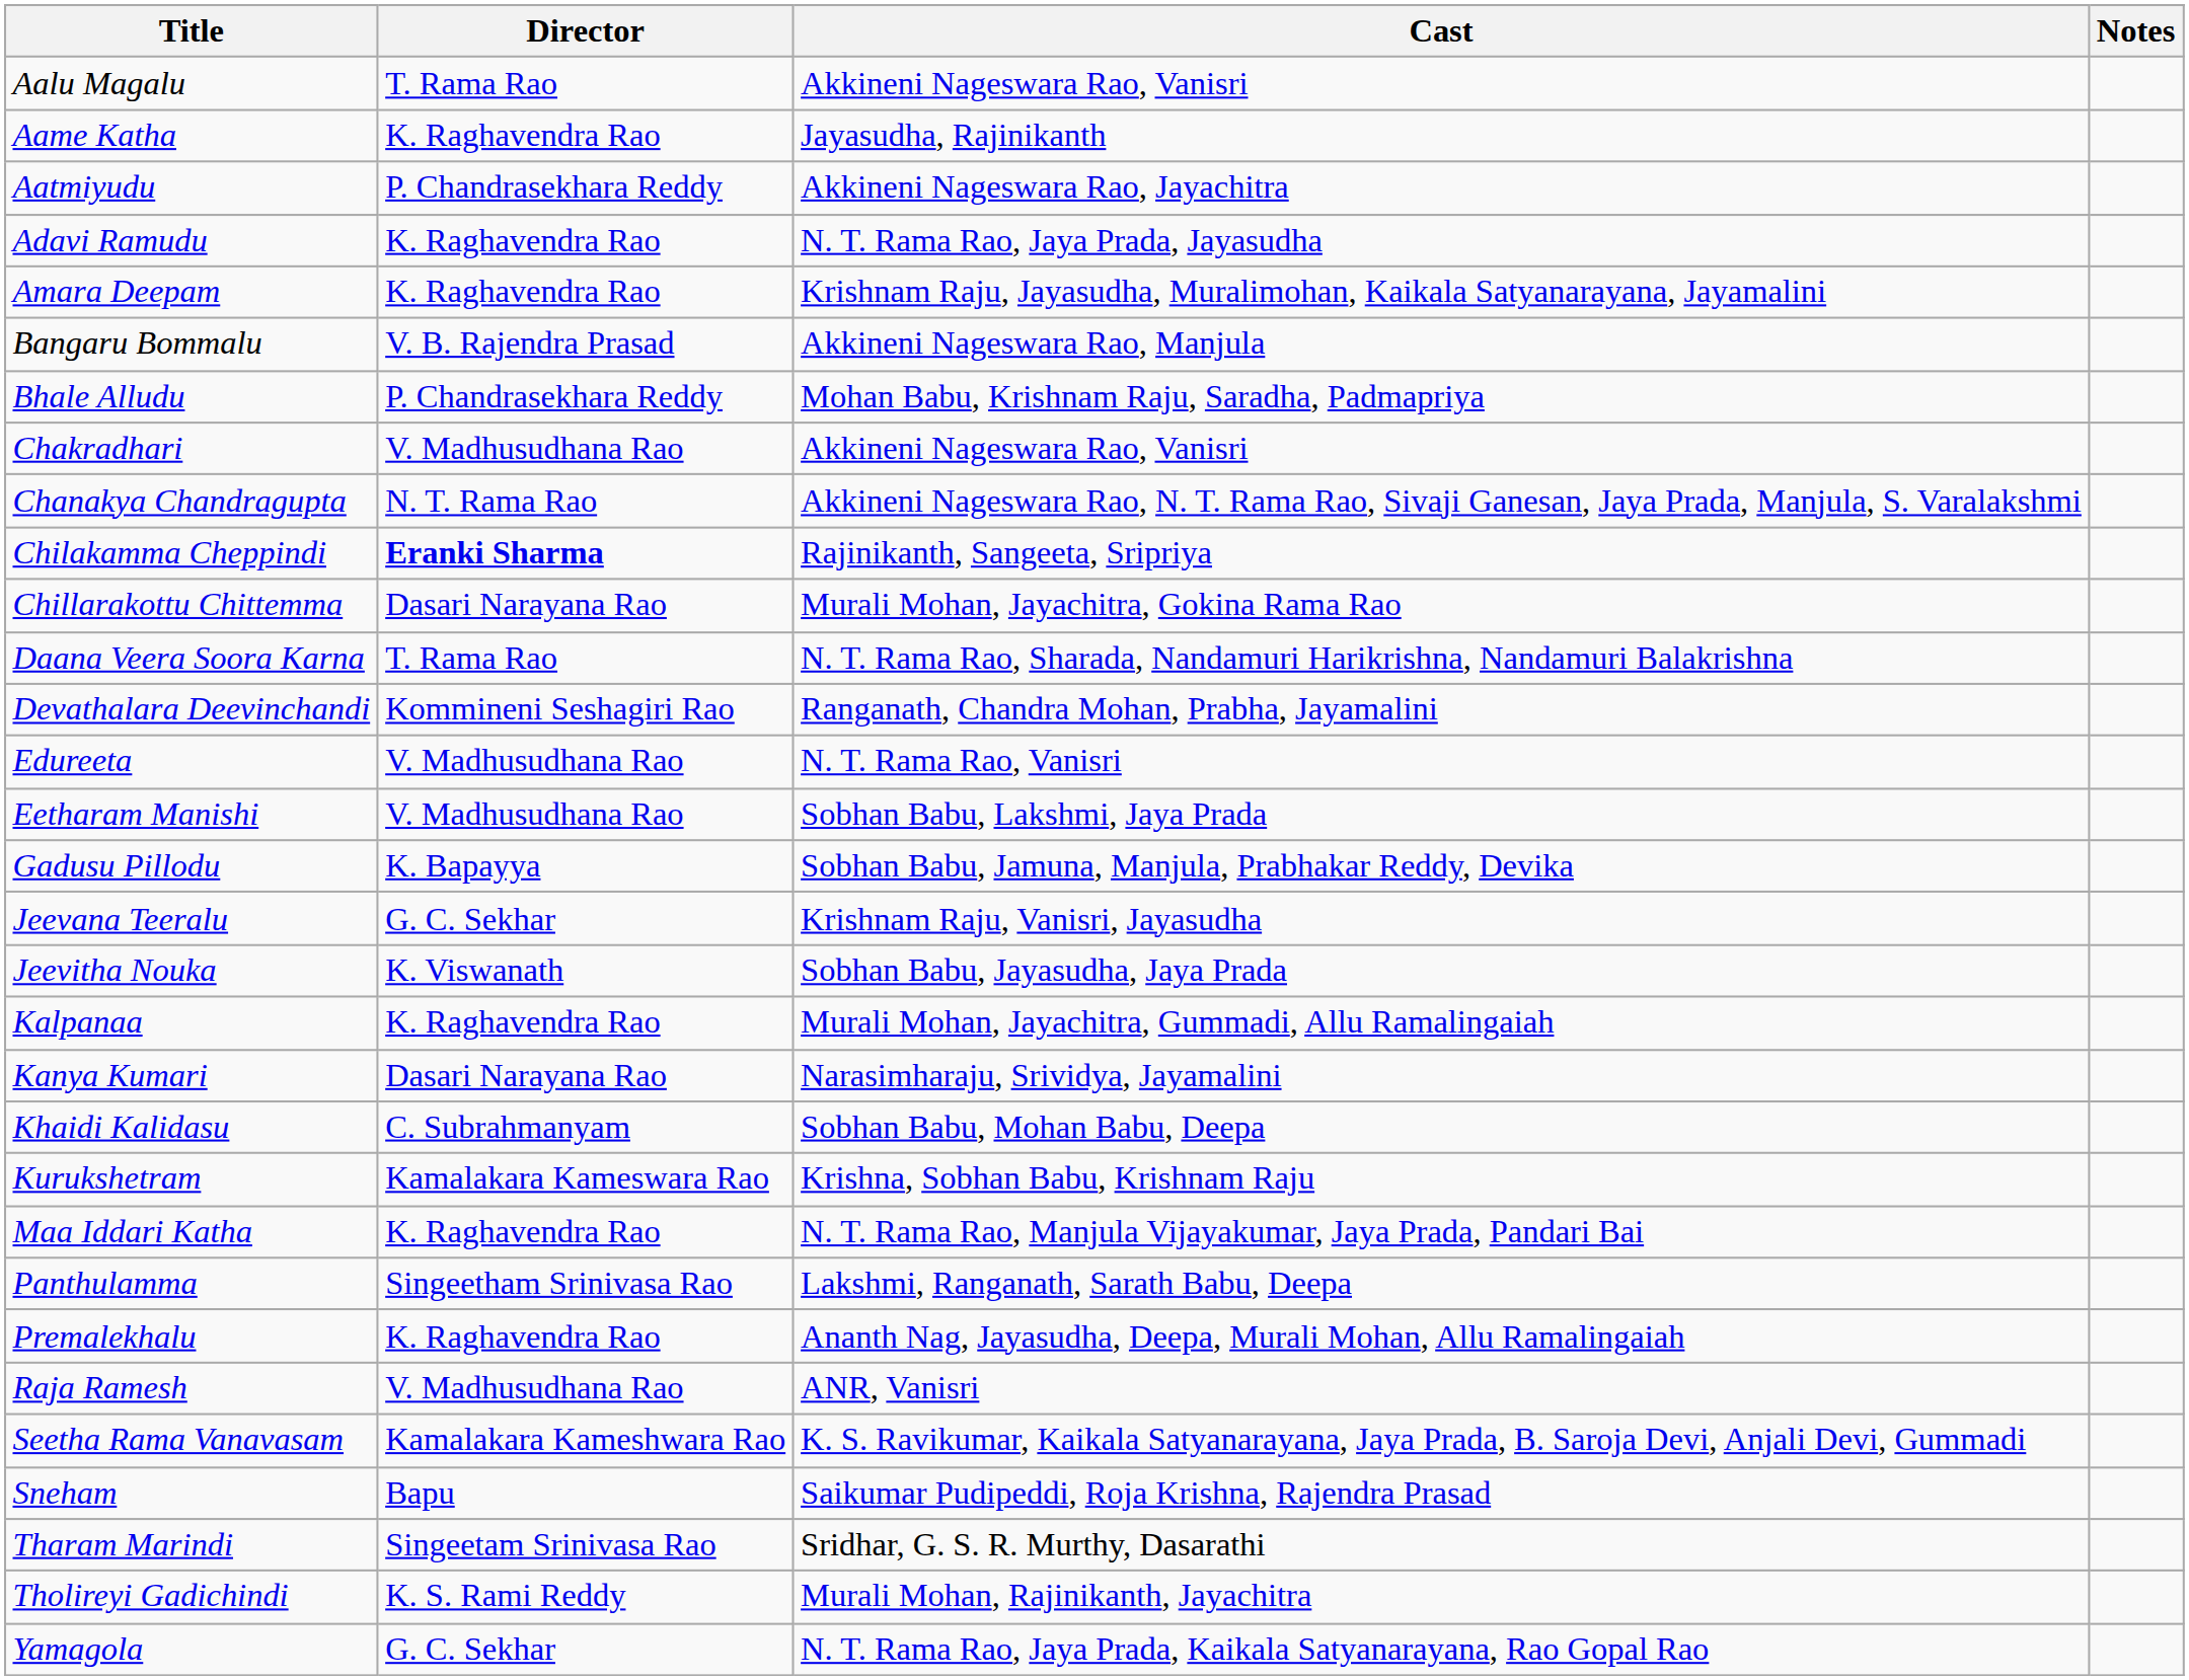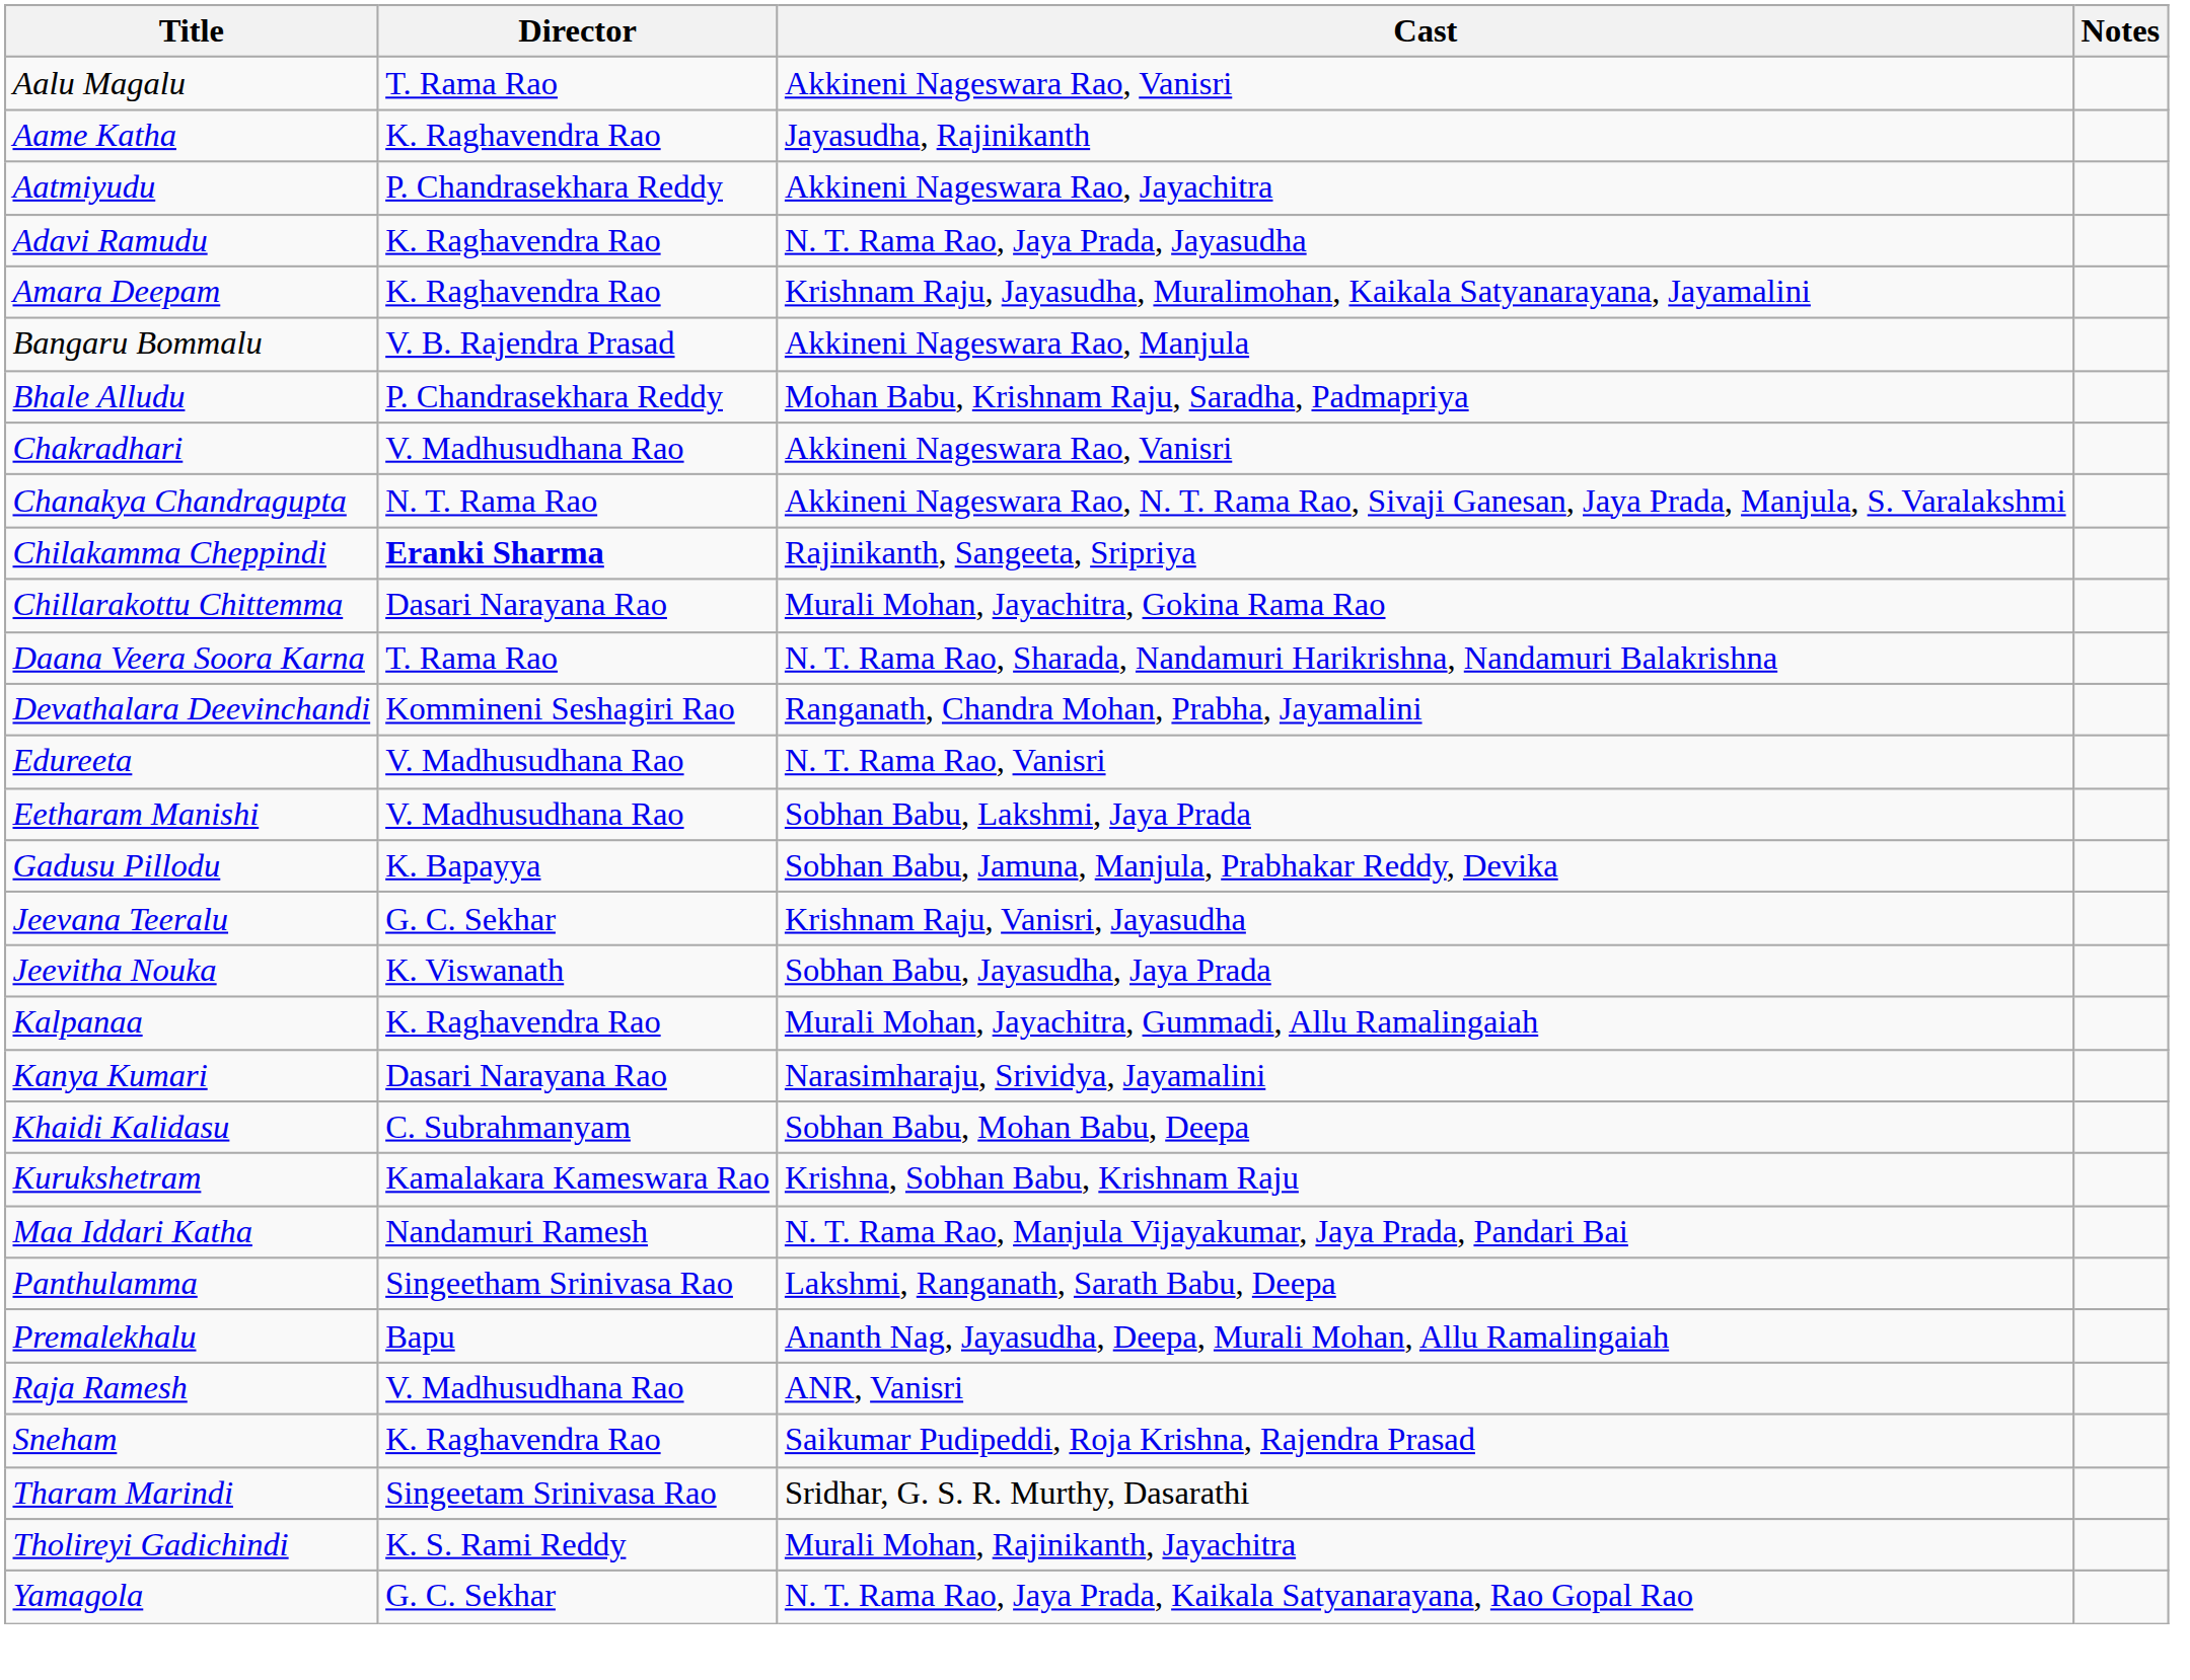Maa Iddari Katha | Director: K. Raghavendra Rao -> Nandamuri Ramesh
Premalekhalu | Director: K. Raghavendra Rao -> Bapu
- row: Seetha Rama Vanavasam | Kamalakara Kameshwara Rao | K. S. Ravikumar, Kaikala Satyanarayana, Jaya Prada, B. Saroja Devi, Anjali Devi, Gummadi
Sneham | Director: Bapu -> K. Raghavendra Rao
